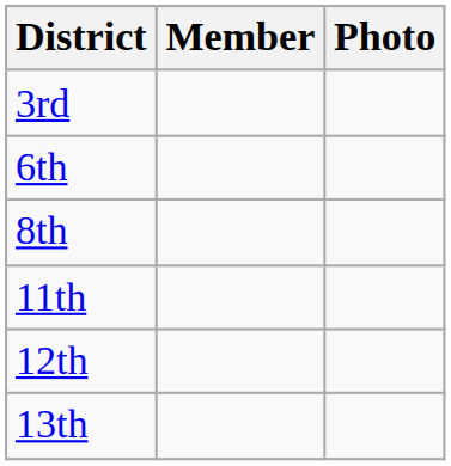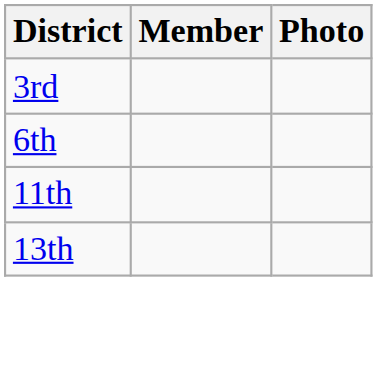- row: 8th
- row: 12th
